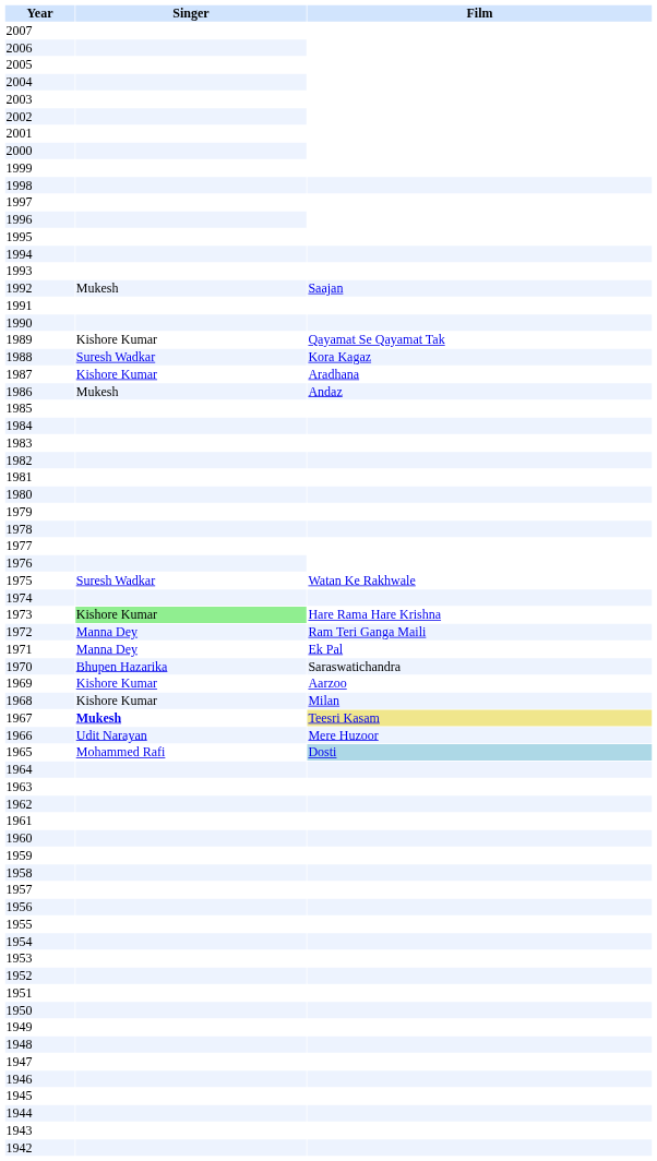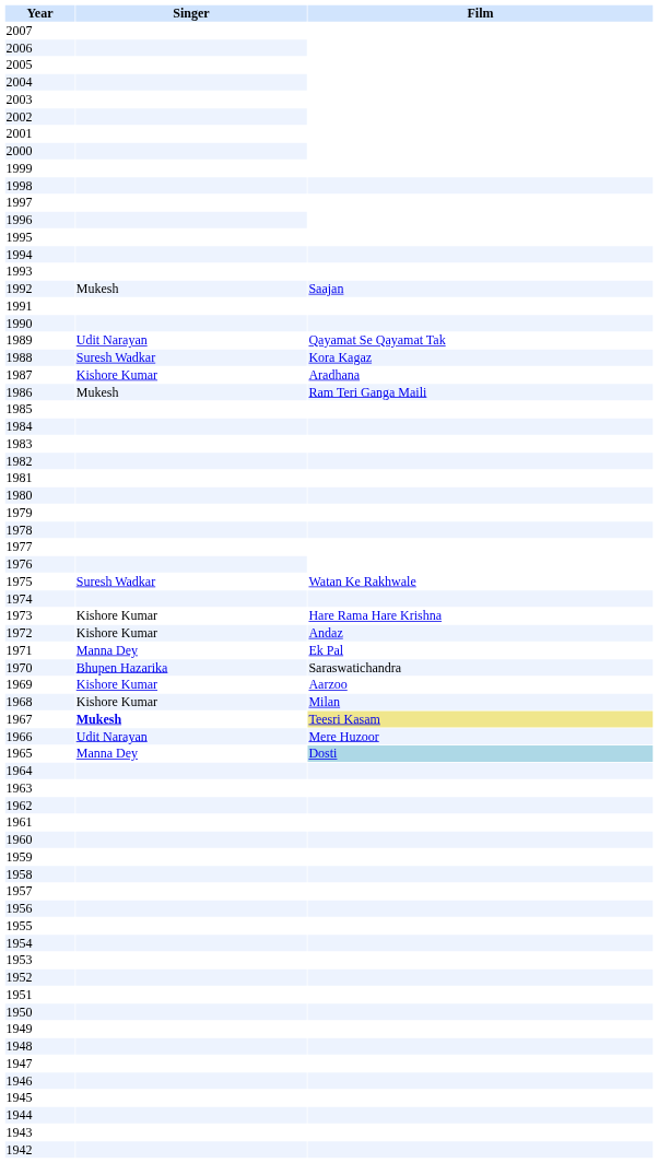1989 | Singer: Kishore Kumar -> Udit Narayan
1986 | Film: Andaz -> Ram Teri Ganga Maili
1973 | Singer: lightgreen background -> no background
1972 | Singer: Manna Dey -> Kishore Kumar
1972 | Film: Ram Teri Ganga Maili -> Andaz
1965 | Singer: Mohammed Rafi -> Manna Dey
